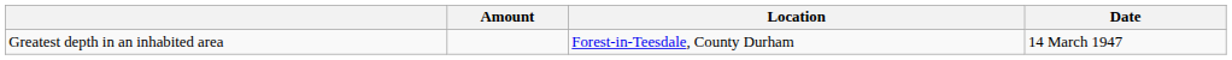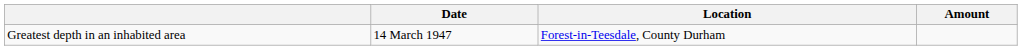columns swapped: Amount <-> Date
